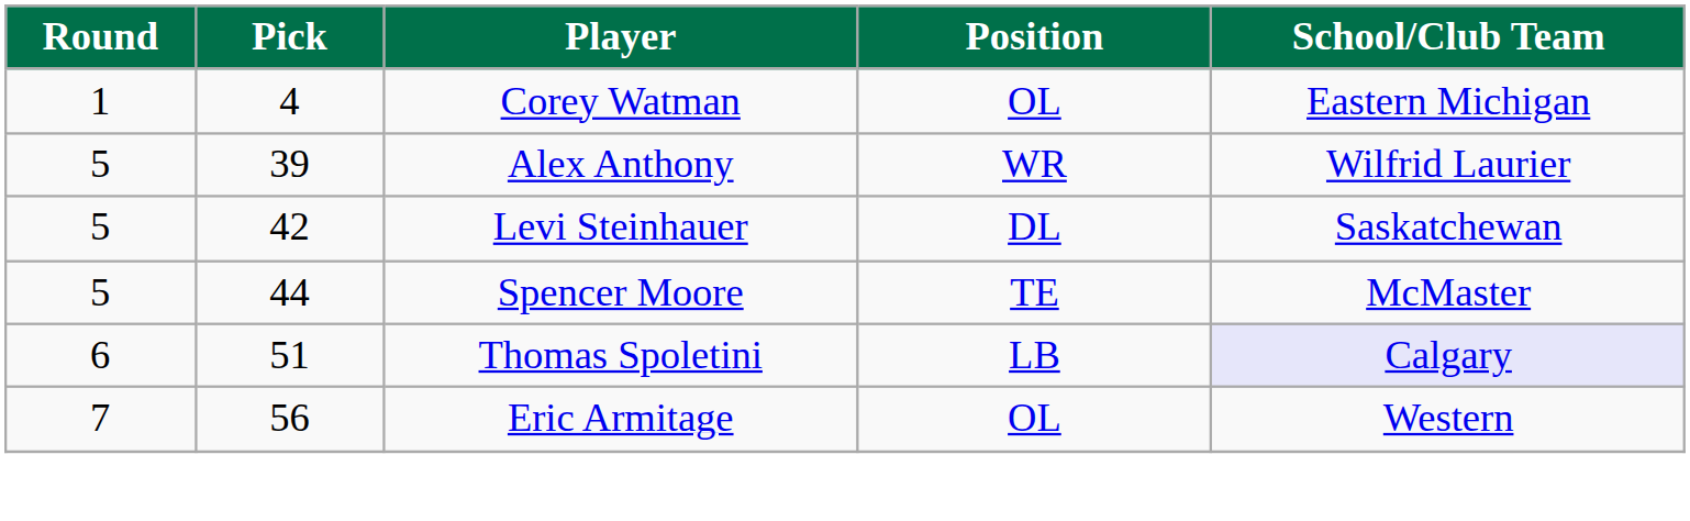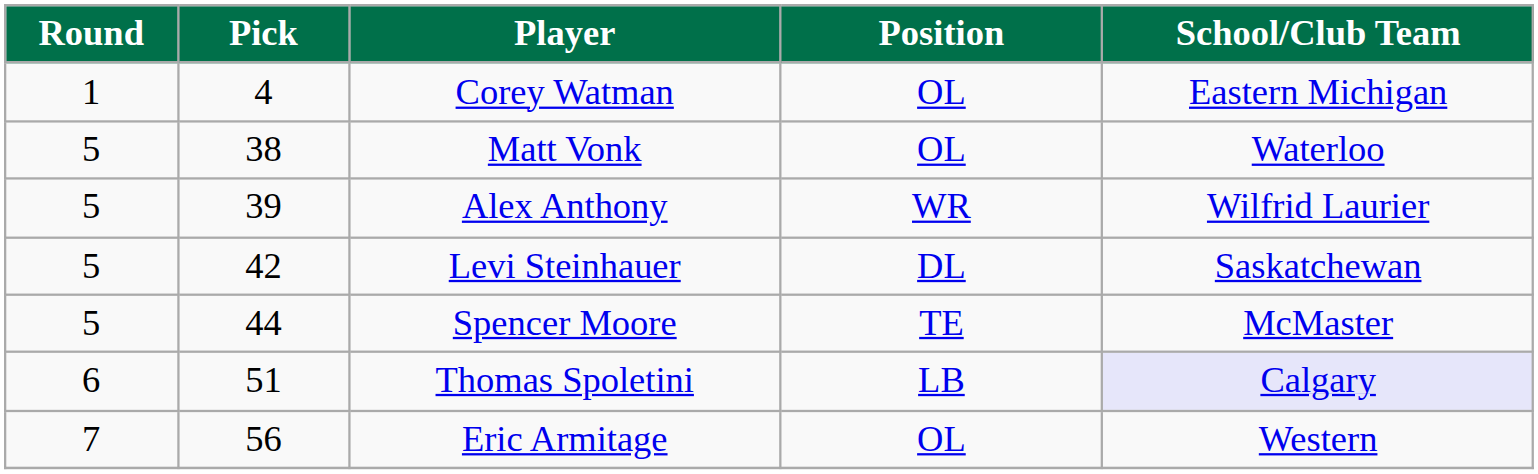+ row: 5 | 38 | Matt Vonk | OL | Waterloo
